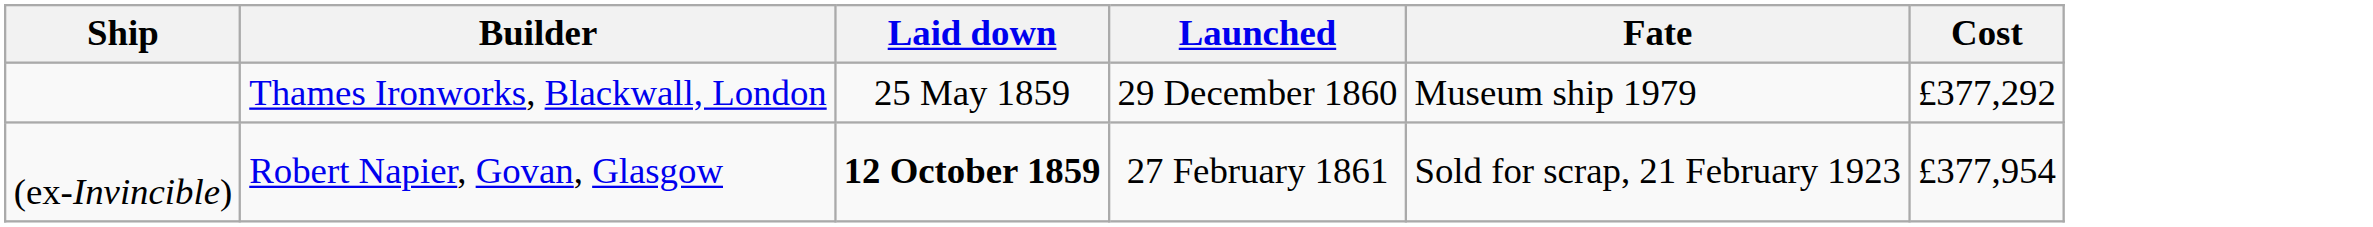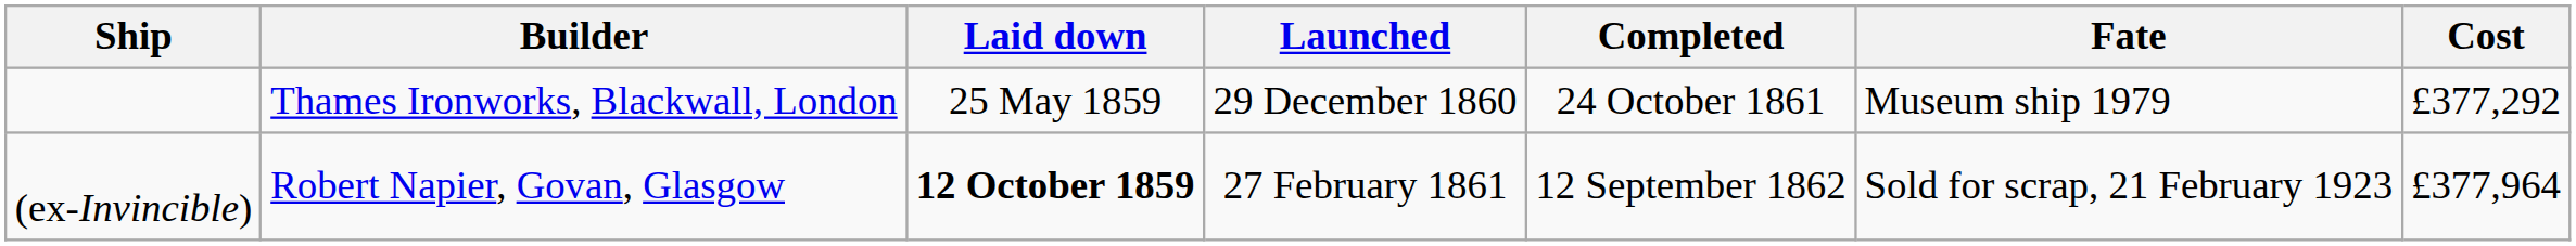+ column: Completed | 24 October 1861 | 12 September 1862
(ex-Invincible) | Cost: £377,954 -> £377,964
